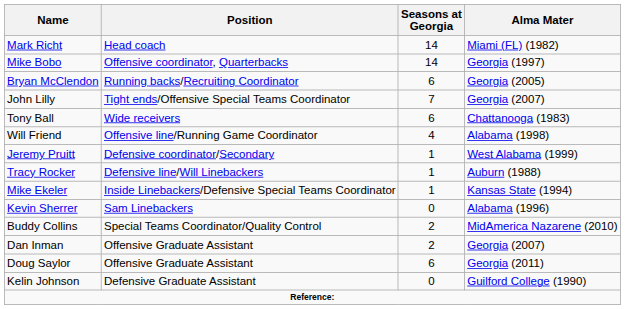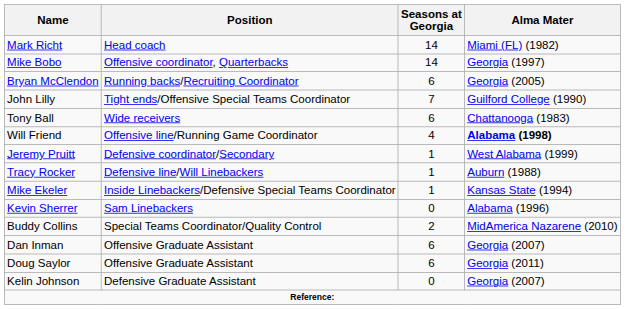John Lilly | Alma Mater: Georgia (2007) -> Guilford College (1990)
Will Friend | Alma Mater: normal -> bold
Dan Inman | Seasons at Georgia: 2 -> 6
Kelin Johnson | Alma Mater: Guilford College (1990) -> Georgia (2007)
